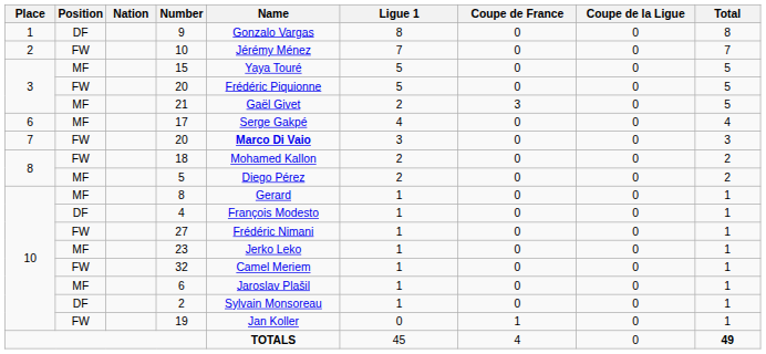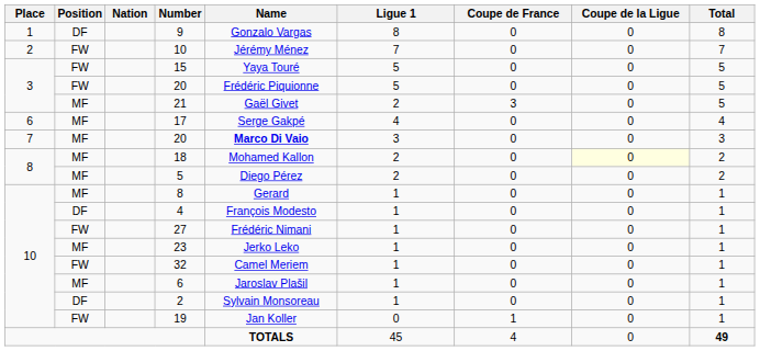15 | Position: MF -> FW
7 / 20 | Position: FW -> MF
18 | Position: FW -> MF
18 | Coupe de la Ligue: no background -> lightyellow background
